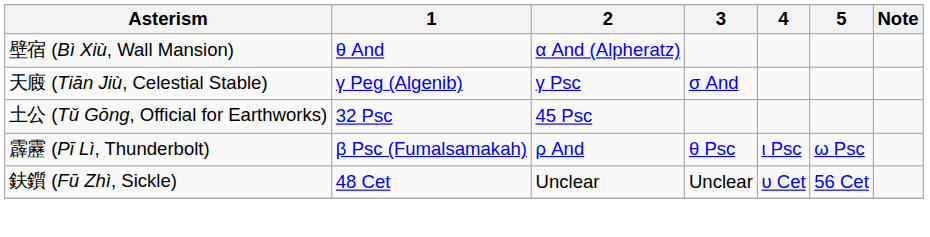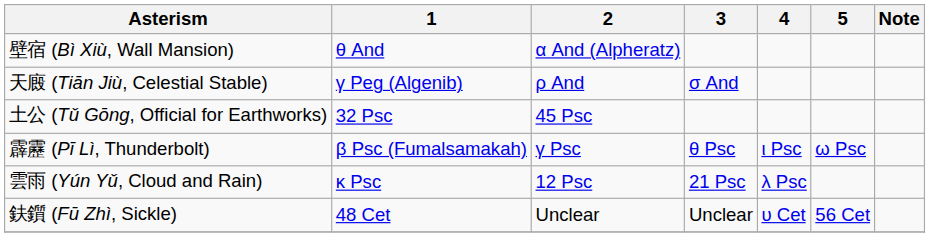天廄 (Tiān Jiù, Celestial Stable) | 2: γ Psc -> ρ And
霹靂 (Pī Lì, Thunderbolt) | 2: ρ And -> γ Psc
+ row: 雲雨 (Yún Yǔ, Cloud and Rain) | κ Psc | 12 Psc | 21 Psc | λ Psc
